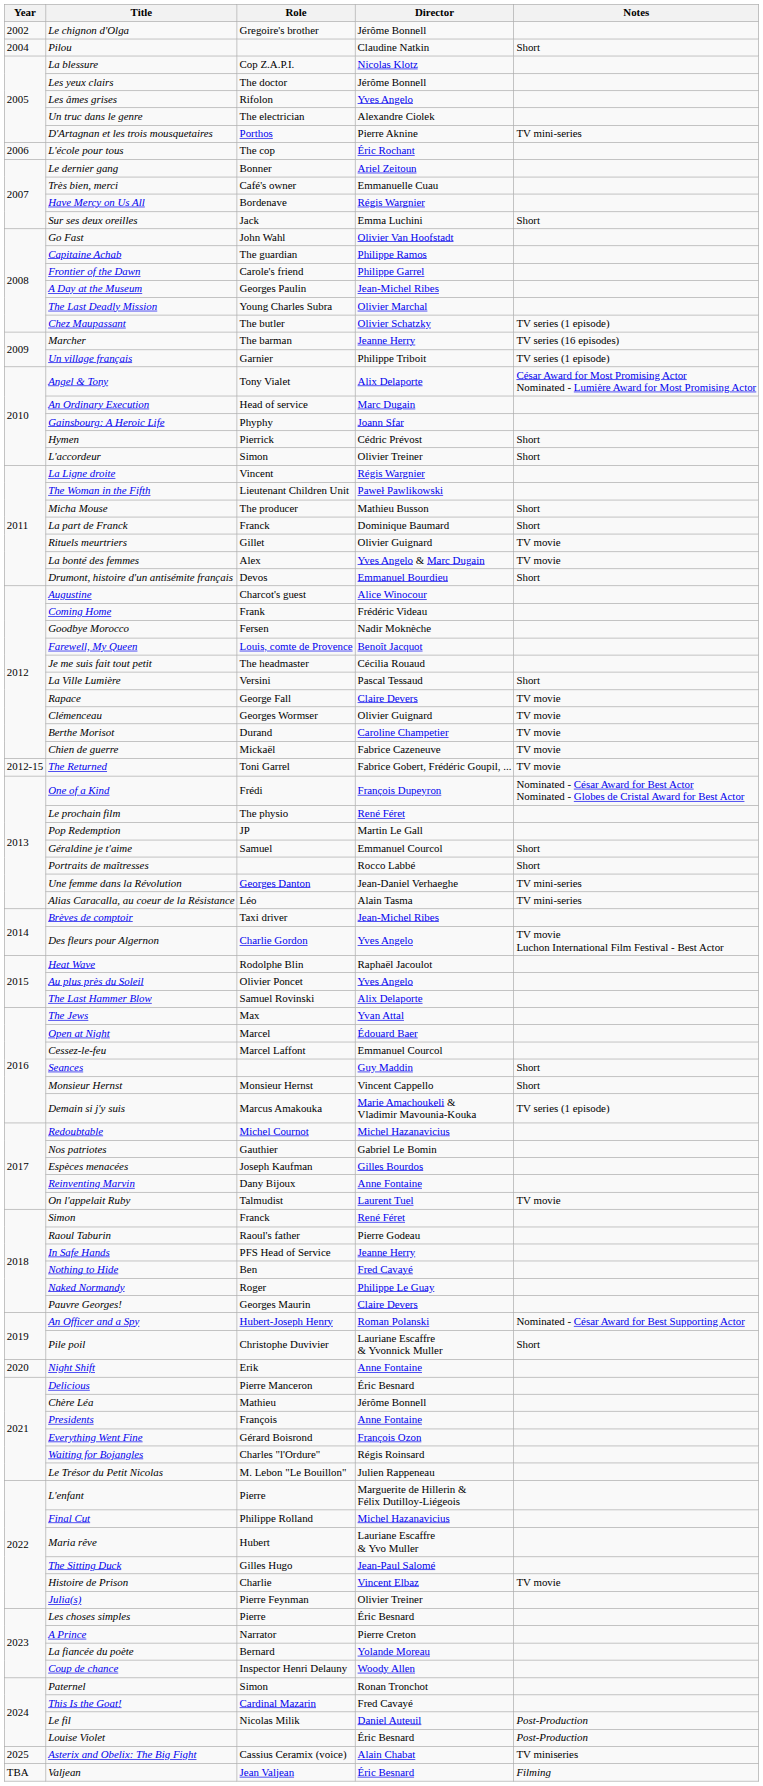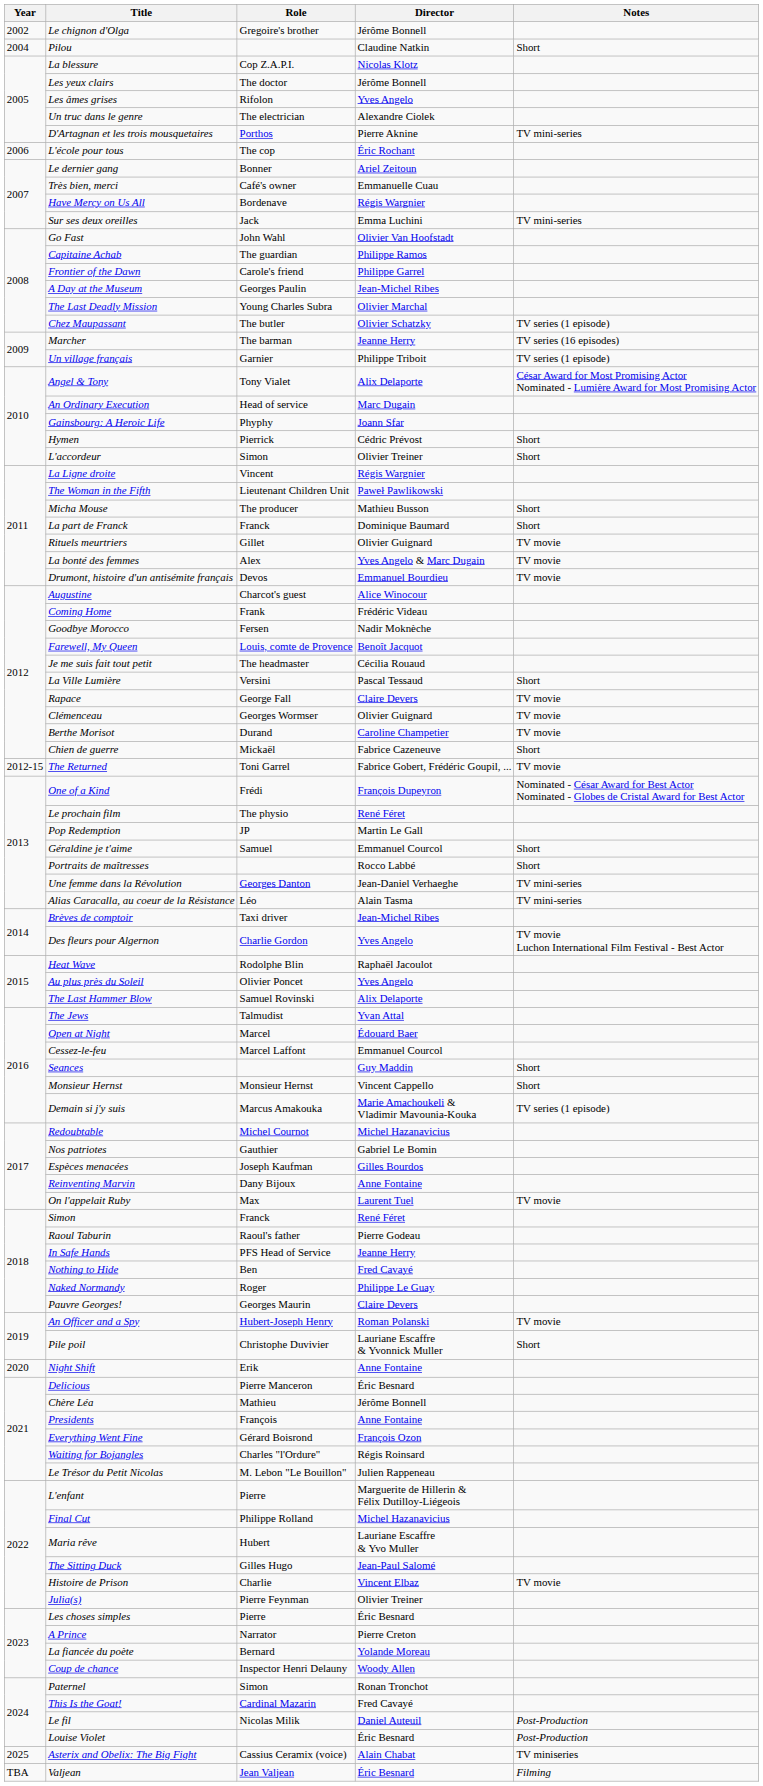Sur ses deux oreilles | Notes: Short -> TV mini-series
Drumont, histoire d'un antisémite français | Notes: Short -> TV movie
Chien de guerre | Notes: TV movie -> Short
The Jews | Role: Max -> Talmudist
On l'appelait Ruby | Role: Talmudist -> Max
An Officer and a Spy | Notes: Nominated - César Award for Best Supporting Actor -> TV movie
